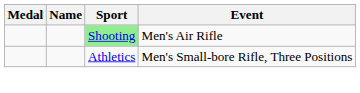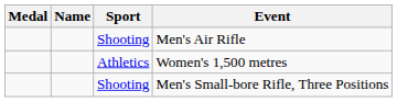Men's Air Rifle | Sport: lightgreen background -> no background
+ row: Athletics | Women's 1,500 metres
Men's Small-bore Rifle, Three Positions | Sport: Athletics -> Shooting
